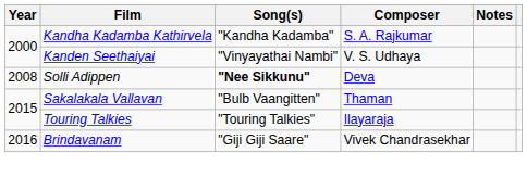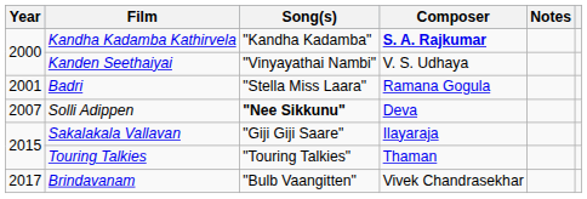Kandha Kadamba Kathirvela | Composer: normal -> bold
+ row: 2001 | Badri | "Stella Miss Laara" | Ramana Gogula
Solli Adippen | Year: 2008 -> 2007
Sakalakala Vallavan | Song(s): "Bulb Vaangitten" -> "Giji Giji Saare"
Sakalakala Vallavan | Composer: Thaman -> Ilayaraja
Touring Talkies | Composer: Ilayaraja -> Thaman
Brindavanam | Year: 2016 -> 2017
Brindavanam | Song(s): "Giji Giji Saare" -> "Bulb Vaangitten"
